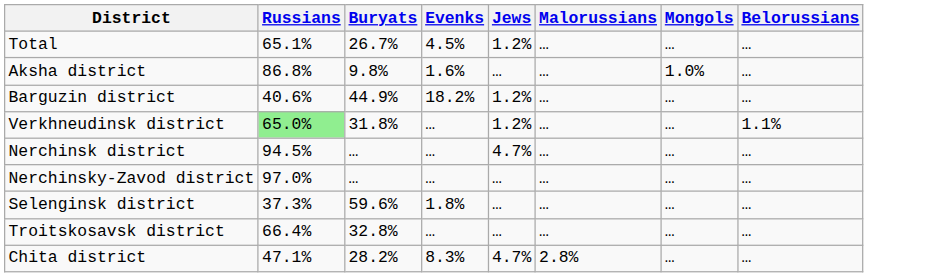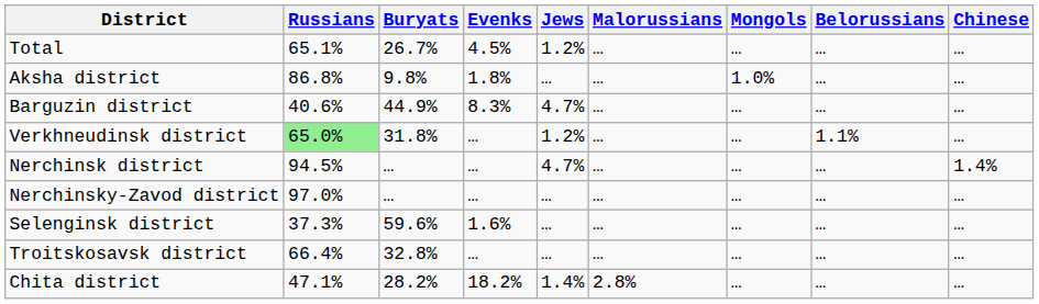+ column: Chinese | … | … | … | … | 1.4% | … | … | … | …
Aksha district | Evenks: 1.6% -> 1.8%
Barguzin district | Evenks: 18.2% -> 8.3%
Barguzin district | Jews: 1.2% -> 4.7%
Selenginsk district | Evenks: 1.8% -> 1.6%
Chita district | Evenks: 8.3% -> 18.2%
Chita district | Jews: 4.7% -> 1.4%
